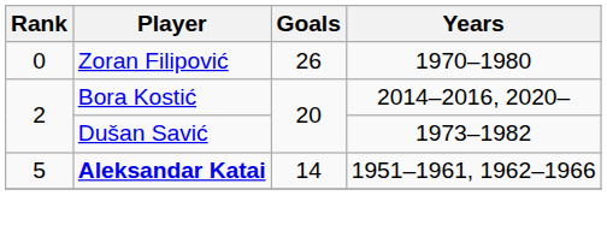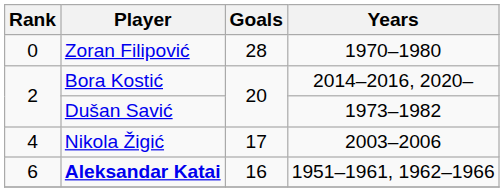Zoran Filipović | Goals: 26 -> 28
+ row: 4 | Nikola Žigić | 17 | 2003–2006
Aleksandar Katai | Rank: 5 -> 6
Aleksandar Katai | Goals: 14 -> 16
